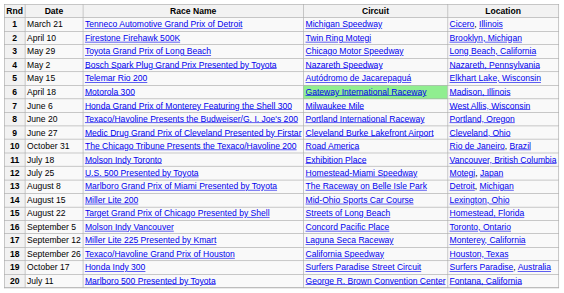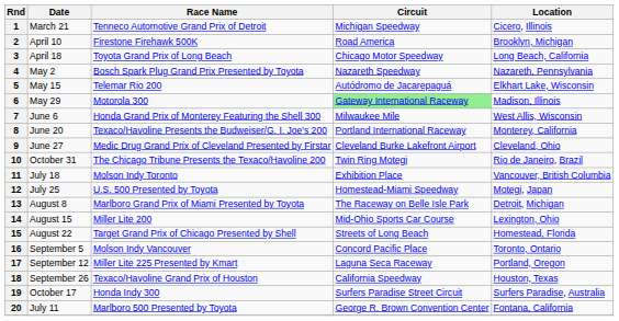2 | Circuit: Twin Ring Motegi -> Road America
3 | Date: May 29 -> April 18
6 | Date: April 18 -> May 29
8 | Location: Portland, Oregon -> Monterey, California
10 | Circuit: Road America -> Twin Ring Motegi
17 | Location: Monterey, California -> Portland, Oregon
